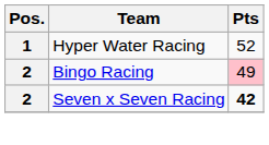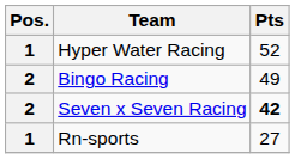Bingo Racing | Pts: pink background -> no background
+ row: 1 | Rn-sports | 27
